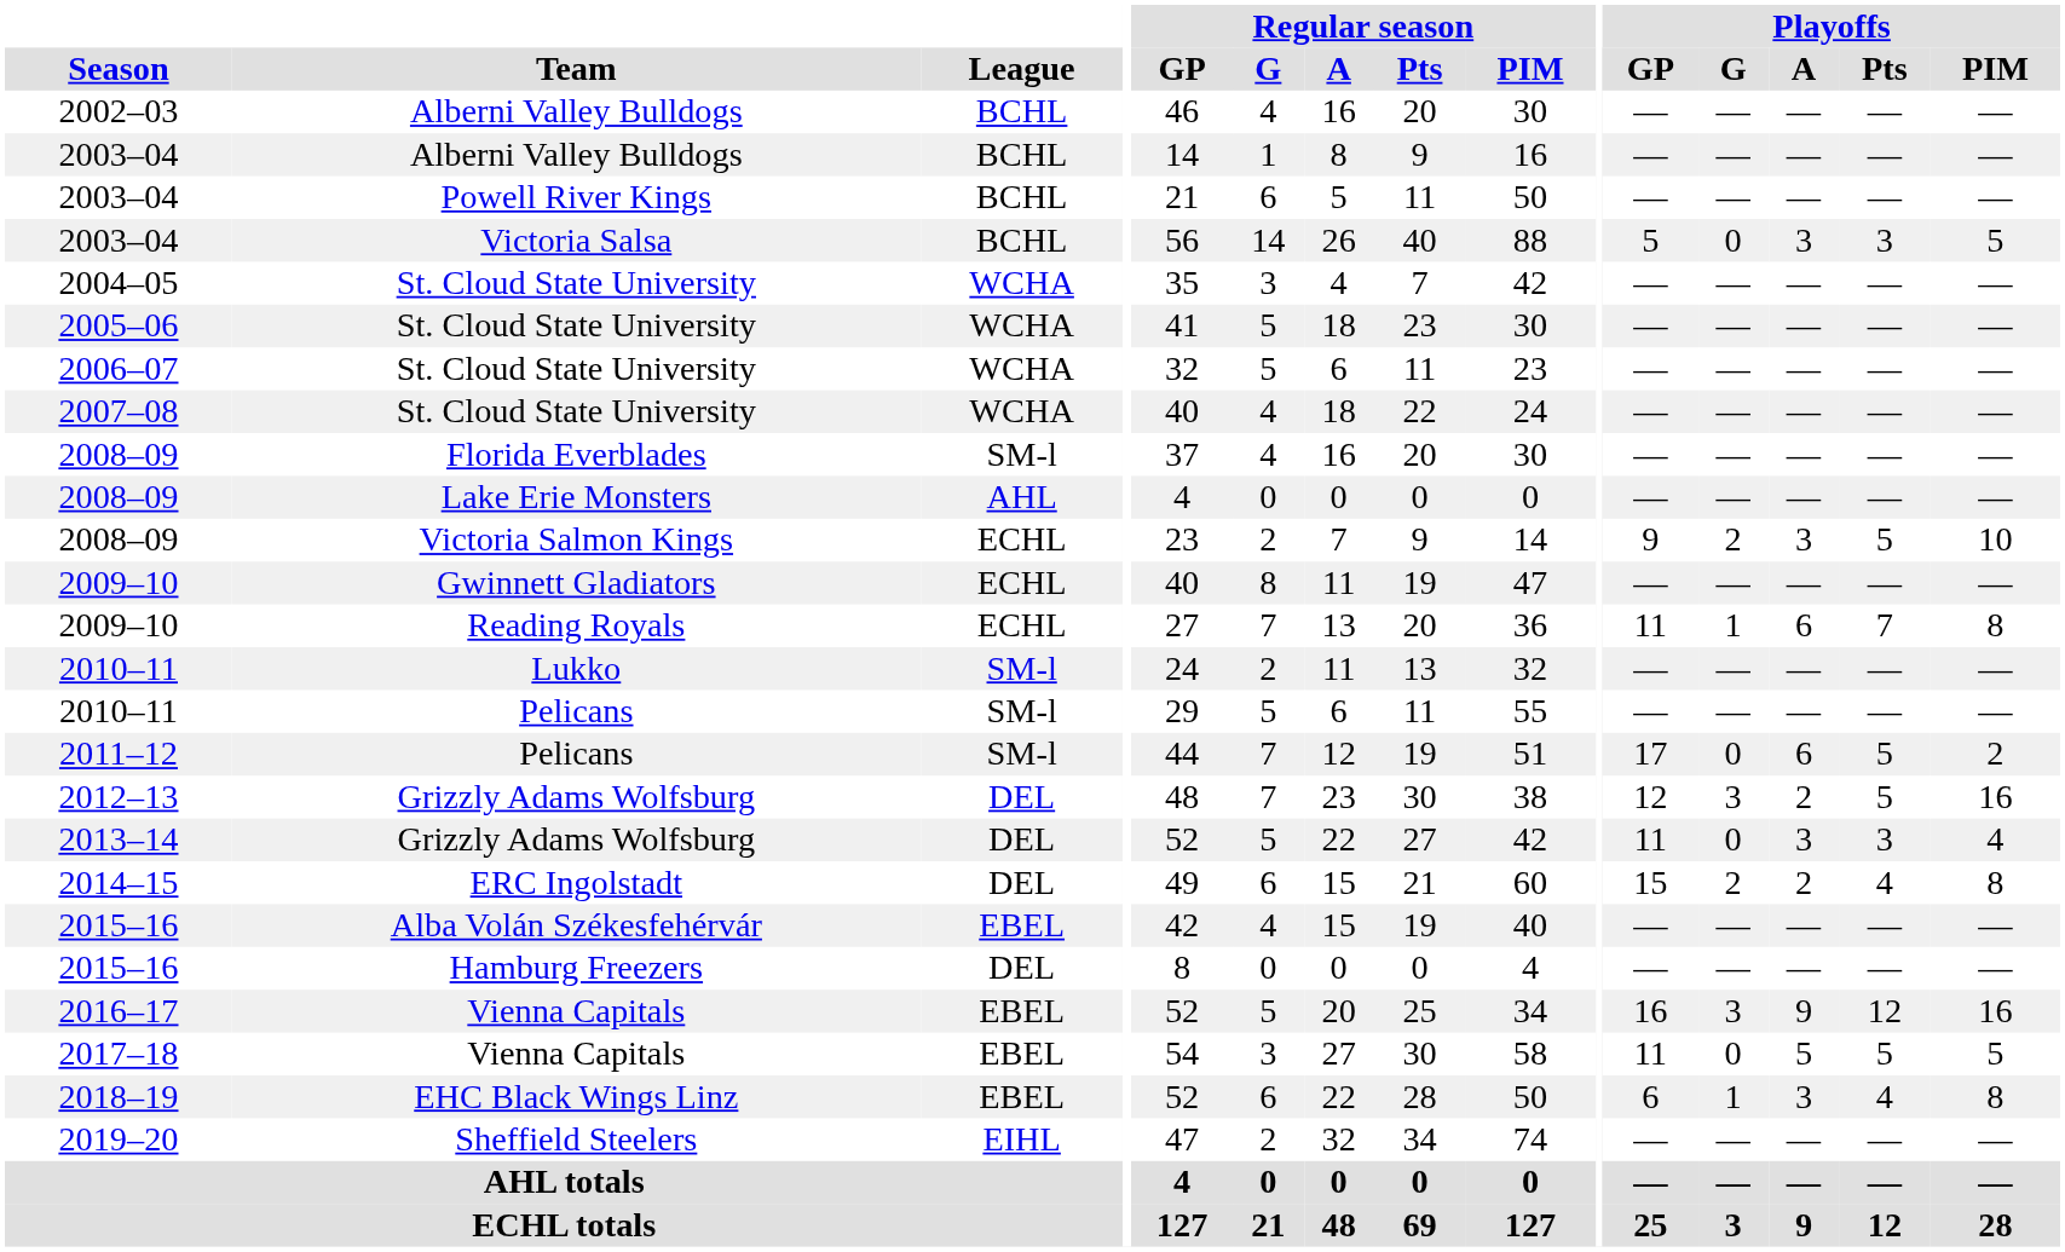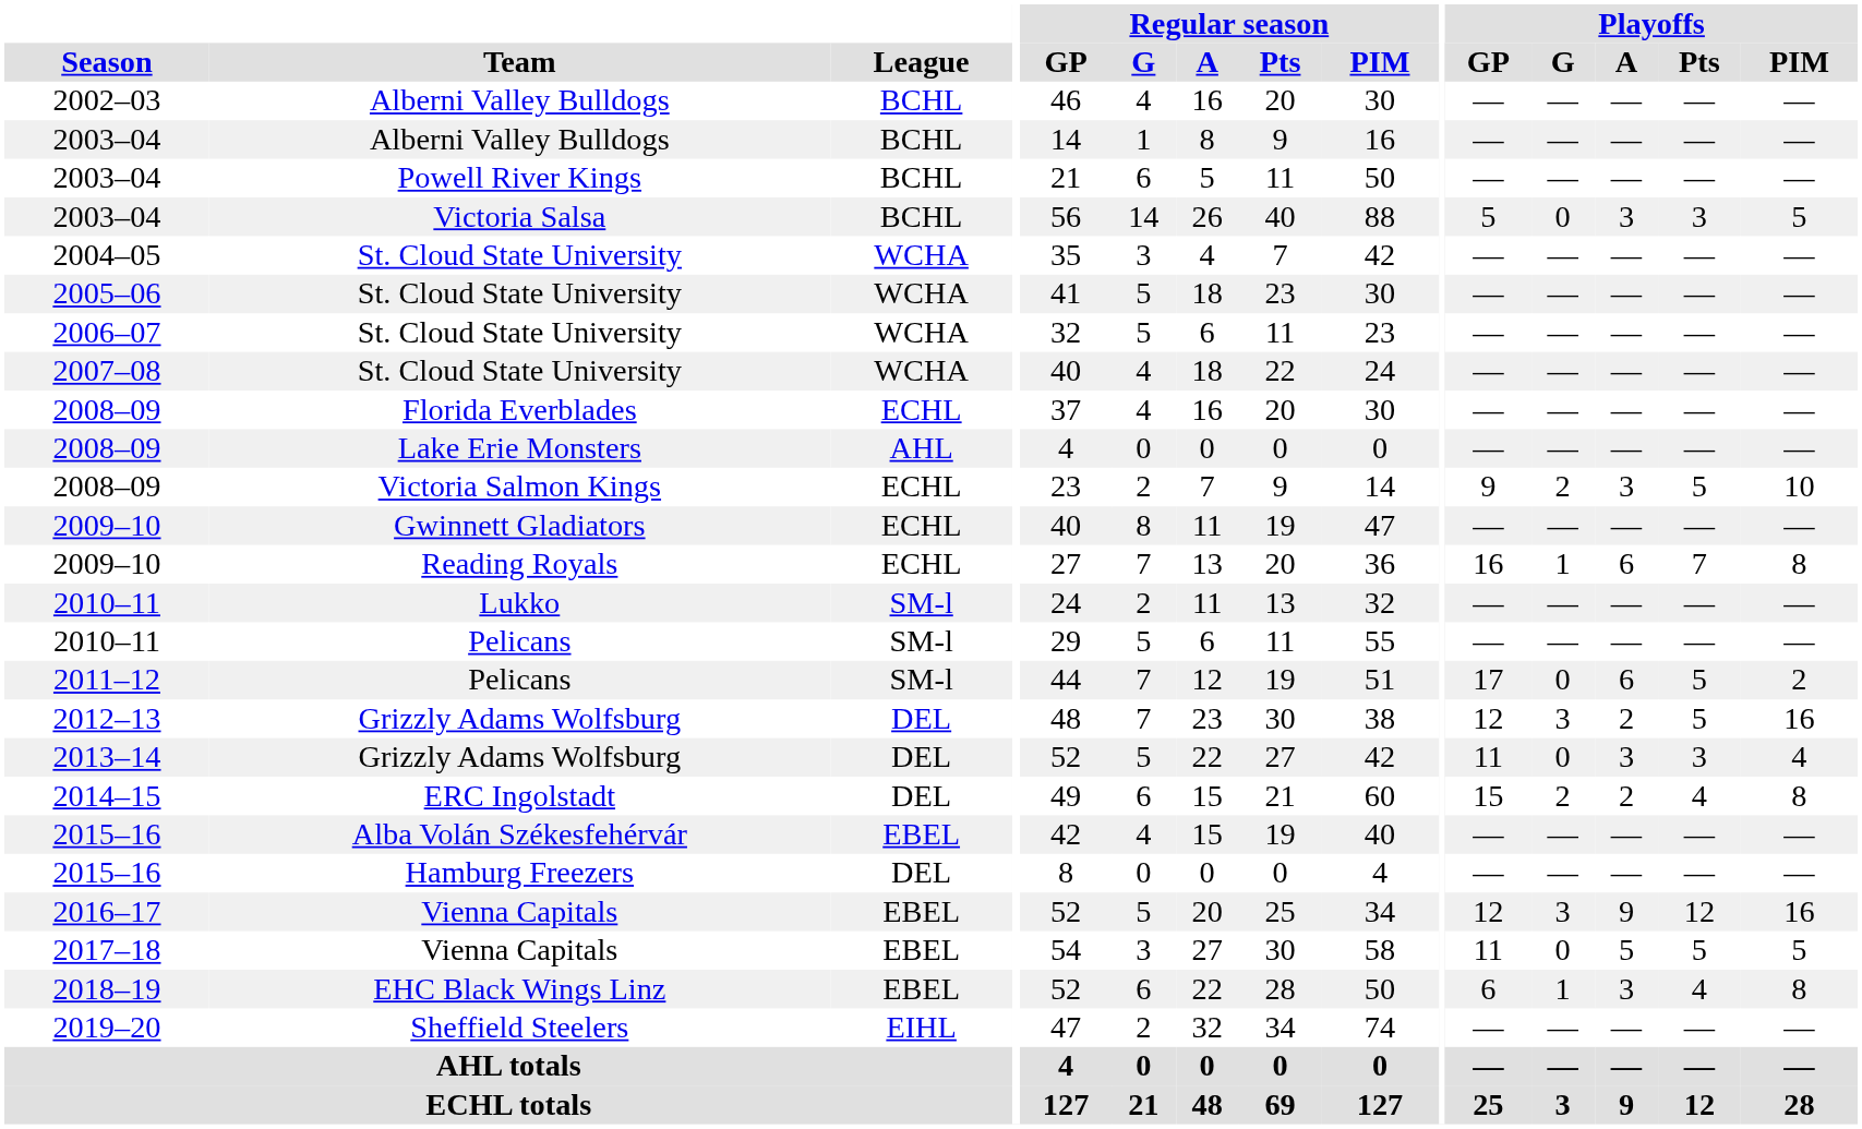2008–09 / Florida Everblades | League: SM-l -> ECHL
2009–10 / Reading Royals | Playoffs / GP: 11 -> 16
2016–17 | Playoffs / GP: 16 -> 12
